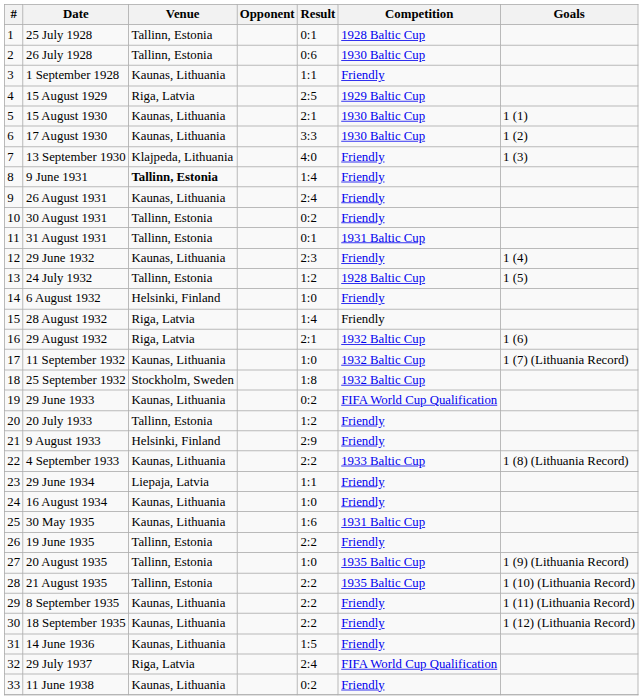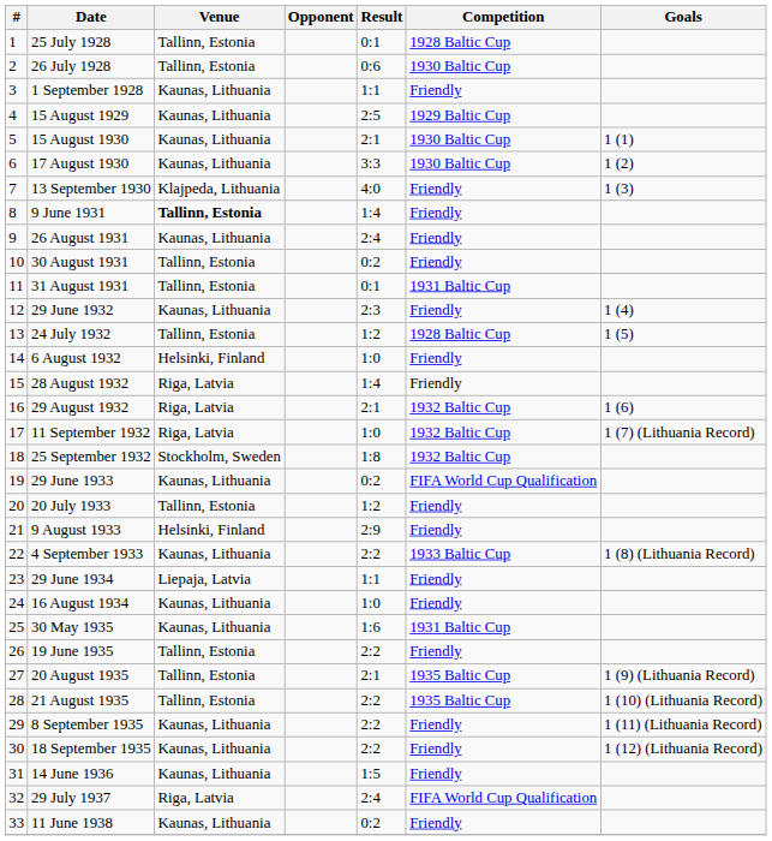15 August 1929 | Venue: Riga, Latvia -> Kaunas, Lithuania
11 September 1932 | Venue: Kaunas, Lithuania -> Riga, Latvia
20 August 1935 | Result: 1:0 -> 2:1
